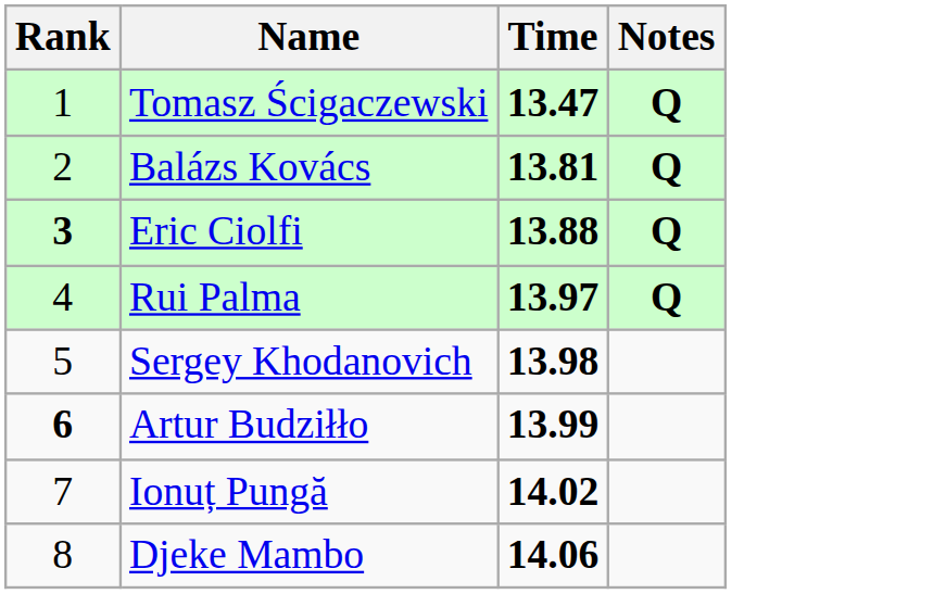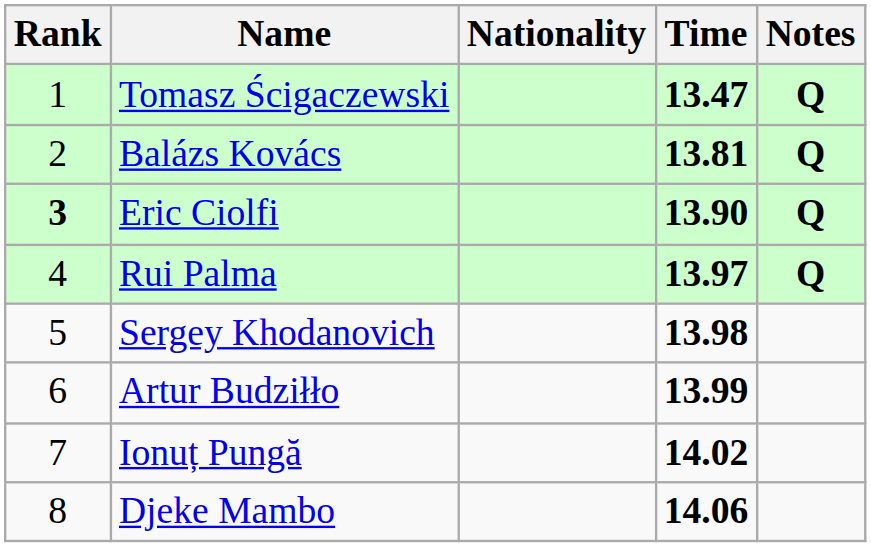+ column: Nationality
Eric Ciolfi | Time: 13.88 -> 13.90
Artur Budziłło | Rank: bold -> normal
